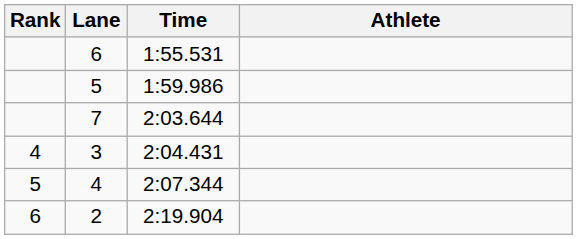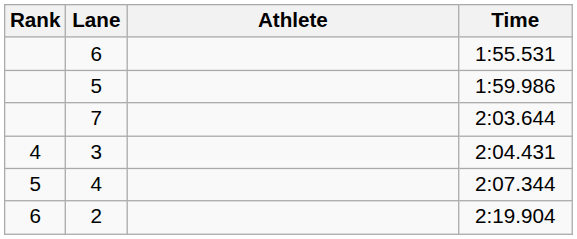columns swapped: Athlete <-> Time
